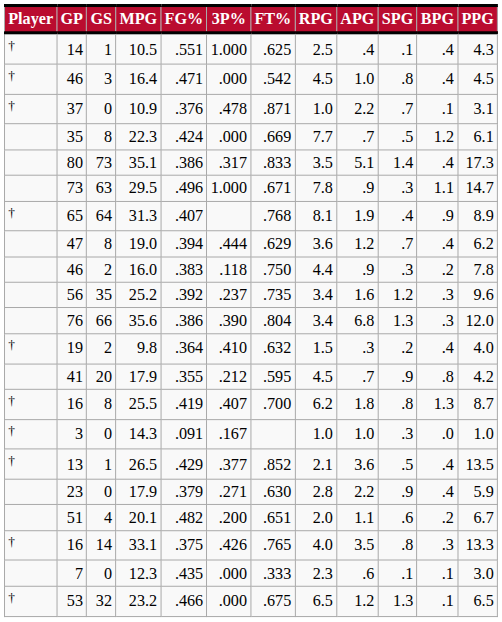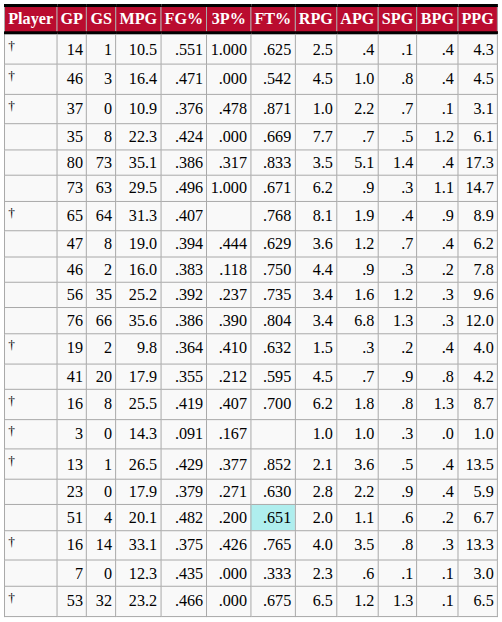29.5 | RPG: 7.8 -> 6.2
20.1 | FT%: no background -> paleturquoise background
